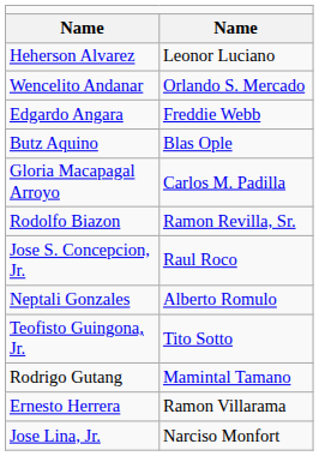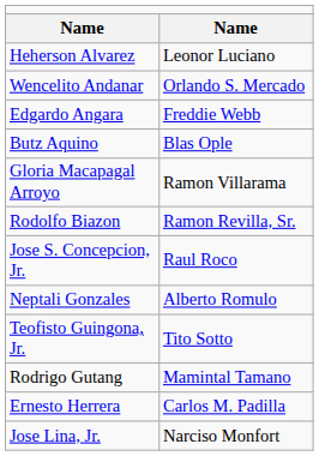Gloria Macapagal Arroyo | column 2: Carlos M. Padilla -> Ramon Villarama
Ernesto Herrera | column 2: Ramon Villarama -> Carlos M. Padilla
